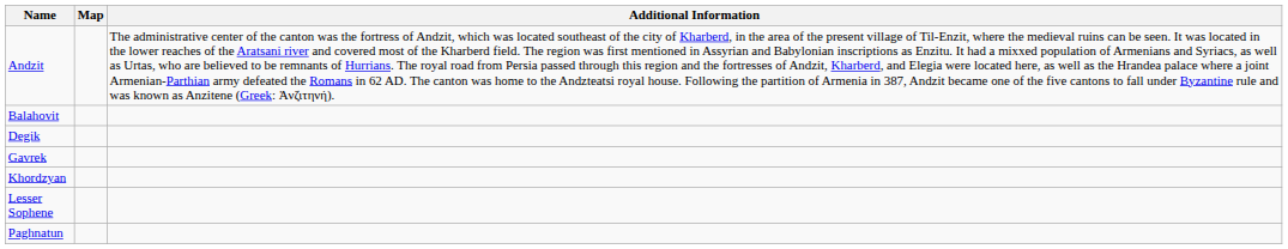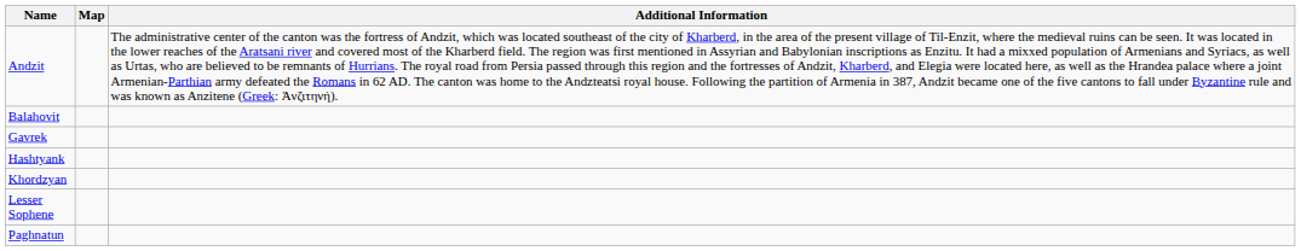- row: Degik
+ row: Hashtyank
